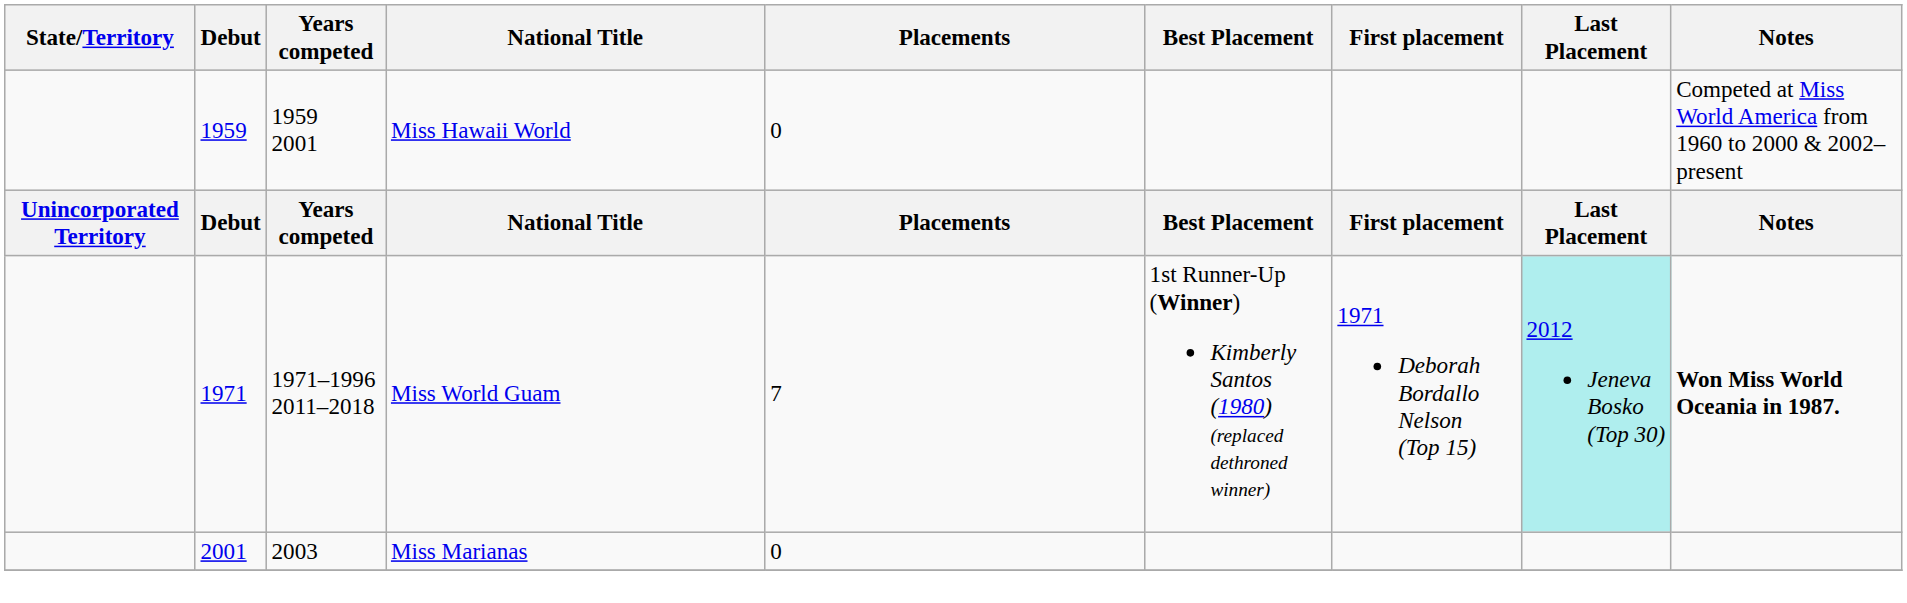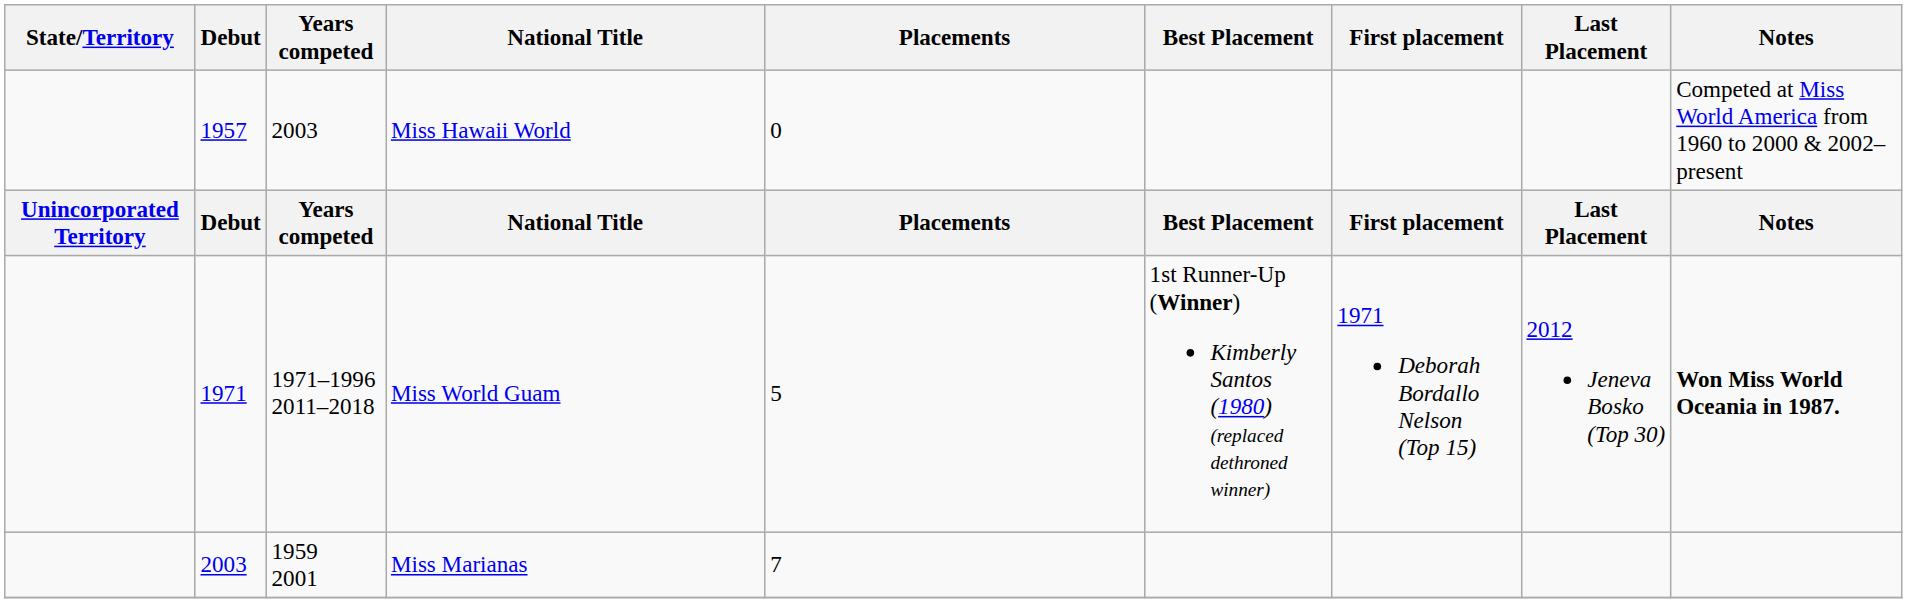Miss Hawaii World | Debut: 1959 -> 1957
Miss Hawaii World | Years competed: 1959 2001 -> 2003
Miss World Guam | Placements: 7 -> 5
Miss World Guam | Last Placement: paleturquoise background -> no background
Miss Marianas | Debut: 2001 -> 2003
Miss Marianas | Years competed: 2003 -> 1959 2001
Miss Marianas | Placements: 0 -> 7
